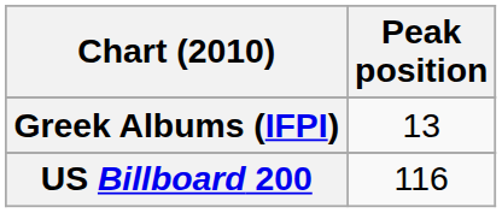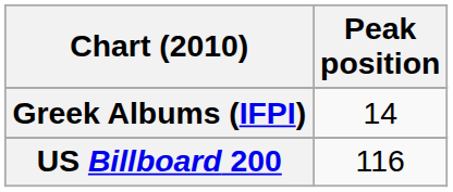Greek Albums (IFPI) | Peak position: 13 -> 14
